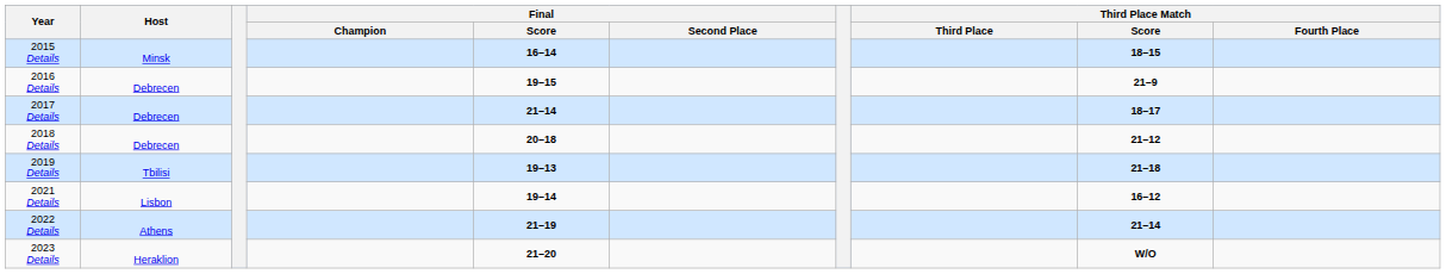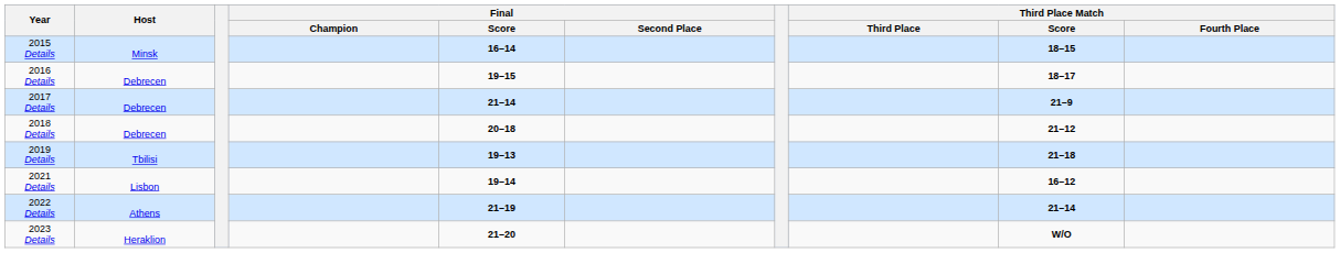2016 Details | Third Place Match / Score: 21–9 -> 18–17
2017 Details | Third Place Match / Score: 18–17 -> 21–9
